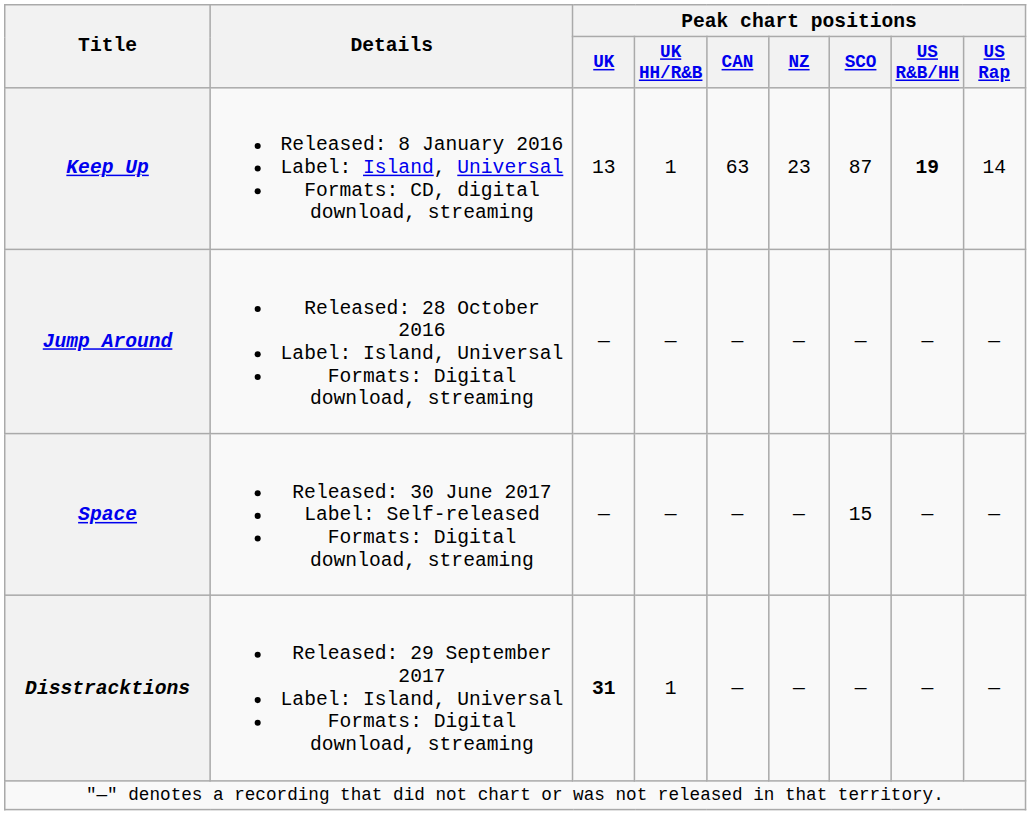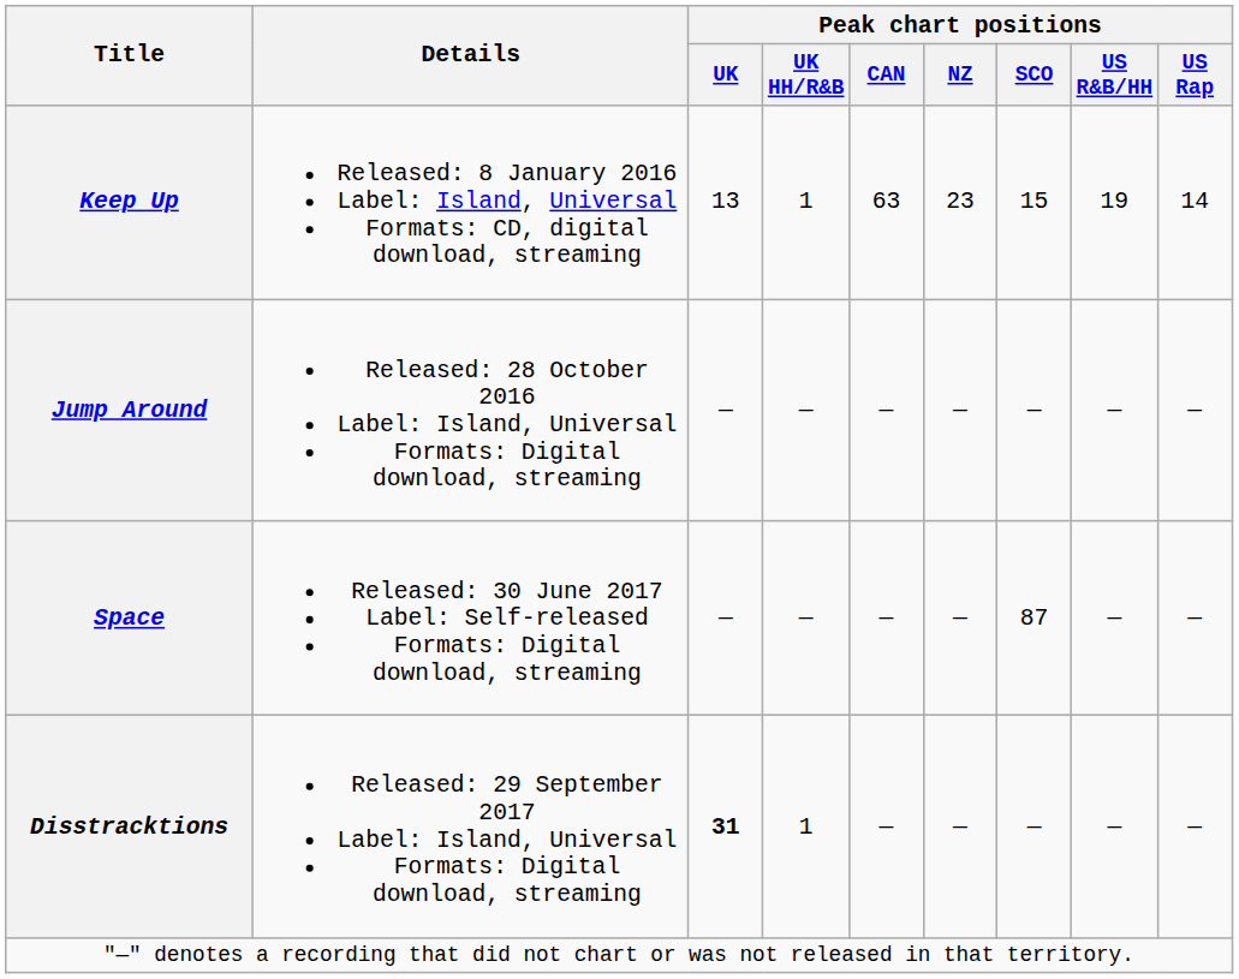Keep Up | Peak chart positions / SCO: 87 -> 15
Keep Up | Peak chart positions / US R&B/HH: bold -> normal
Space | Peak chart positions / SCO: 15 -> 87
